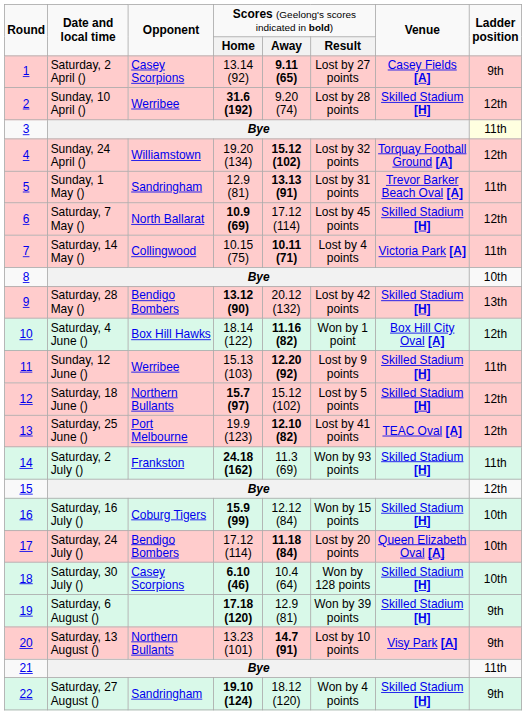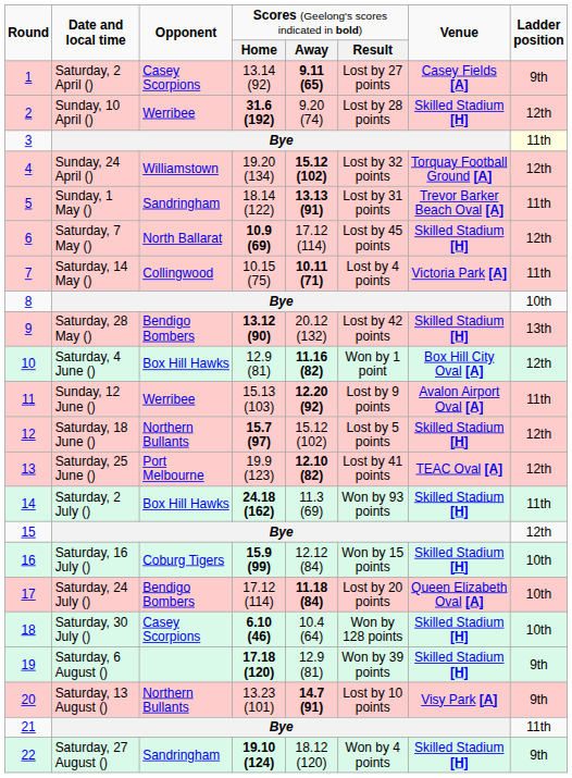5 | column 4: 12.9 (81) -> 18.14 (122)
10 | column 4: 18.14 (122) -> 12.9 (81)
11 | column 7: Skilled Stadium [H] -> Avalon Airport Oval [A]
14 | column 3: Frankston -> Box Hill Hawks
